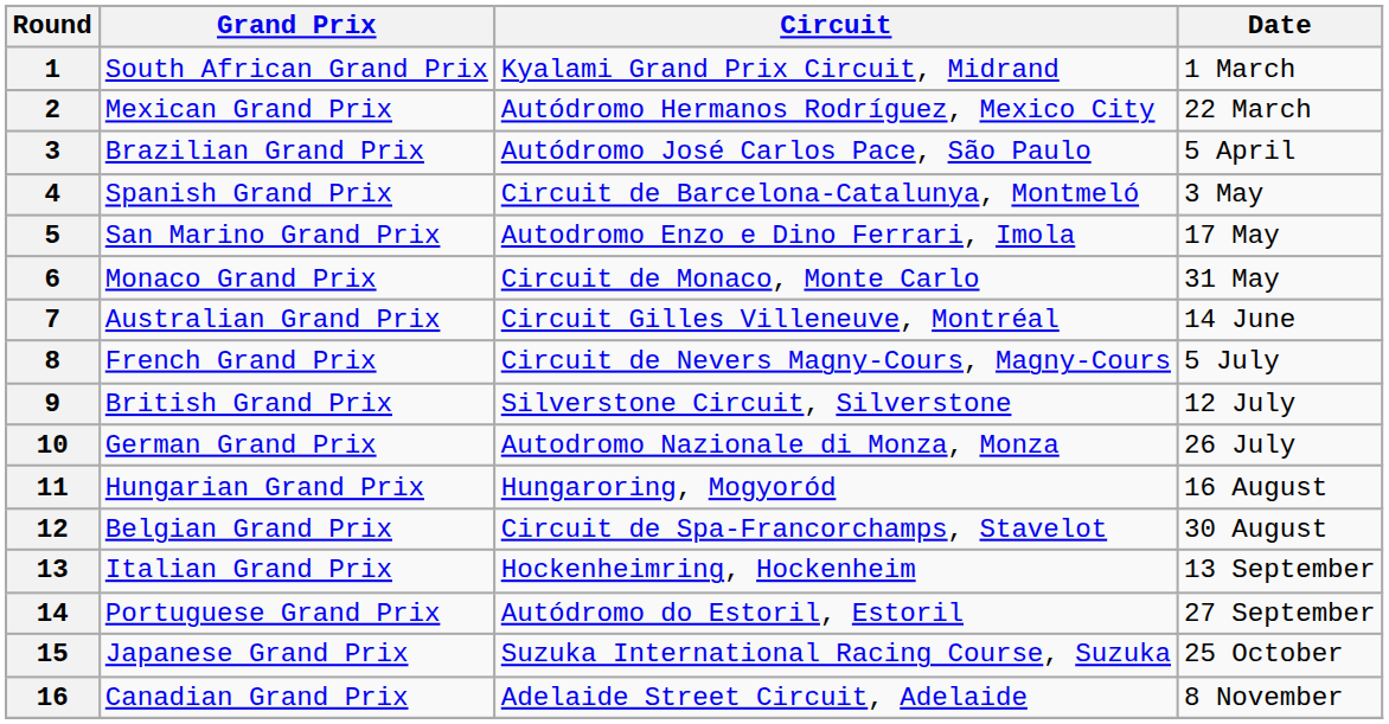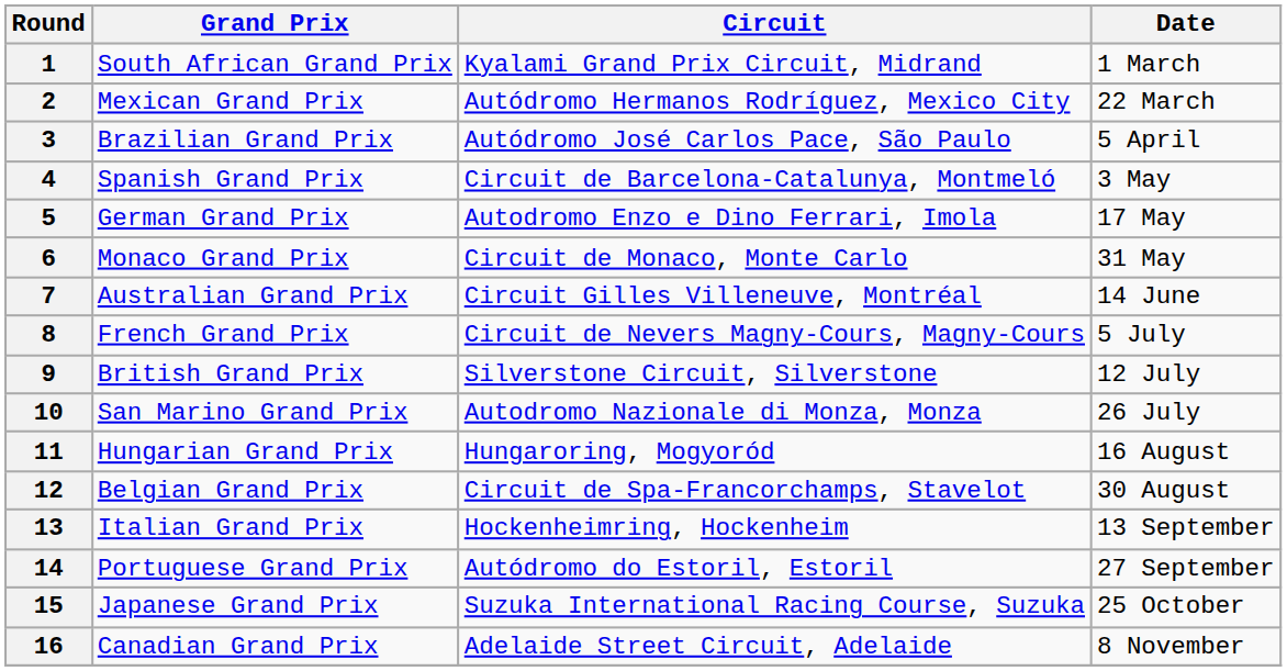5 | Grand Prix: San Marino Grand Prix -> German Grand Prix
10 | Grand Prix: German Grand Prix -> San Marino Grand Prix
